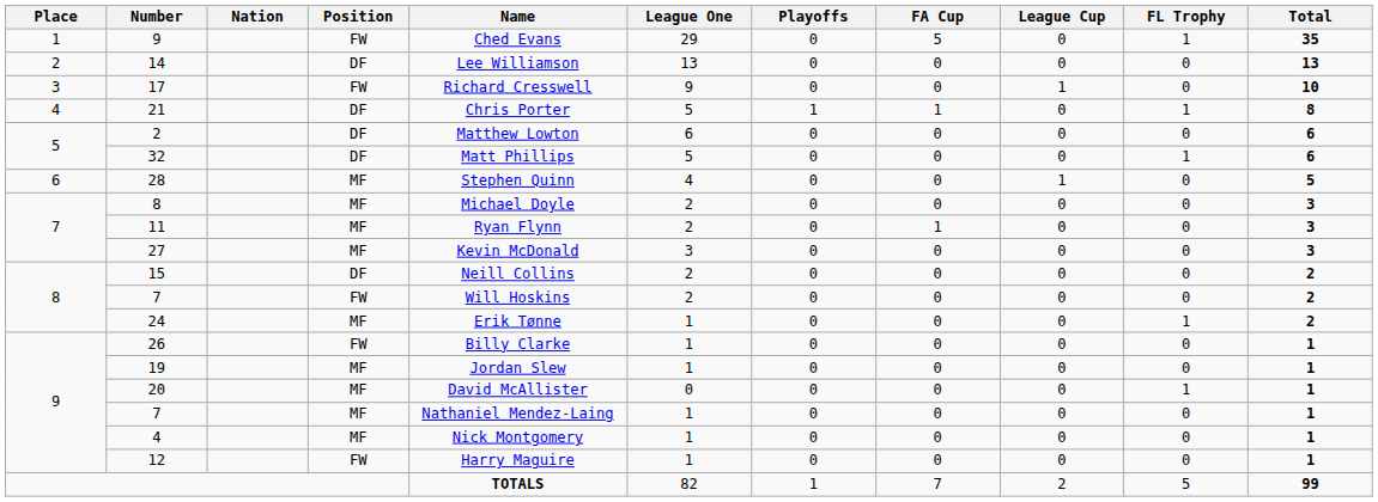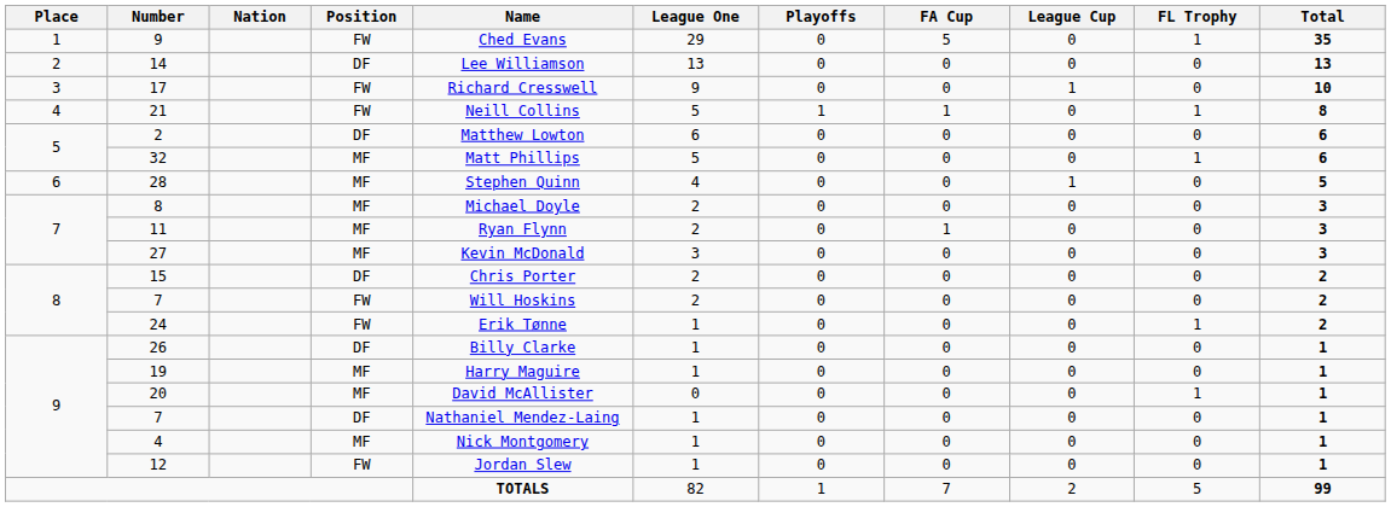21 | Position: DF -> FW
21 | Name: Chris Porter -> Neill Collins
32 | Position: DF -> MF
15 | Name: Neill Collins -> Chris Porter
24 | Position: MF -> FW
26 | Position: FW -> DF
19 | Name: Jordan Slew -> Harry Maguire
9 / 7 | Position: MF -> DF
12 | Name: Harry Maguire -> Jordan Slew
